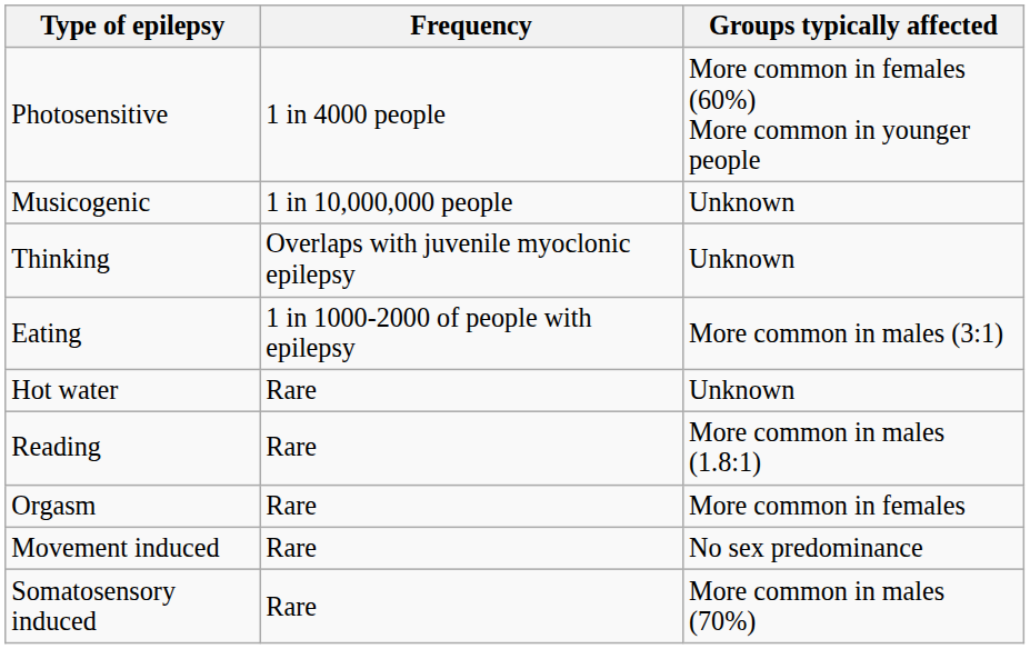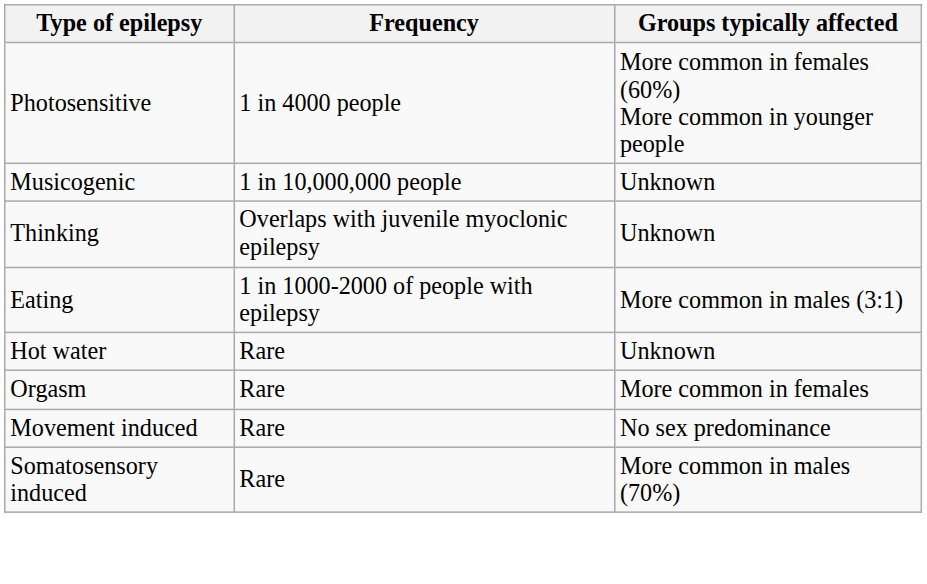- row: Reading | Rare | More common in males (1.8:1)
